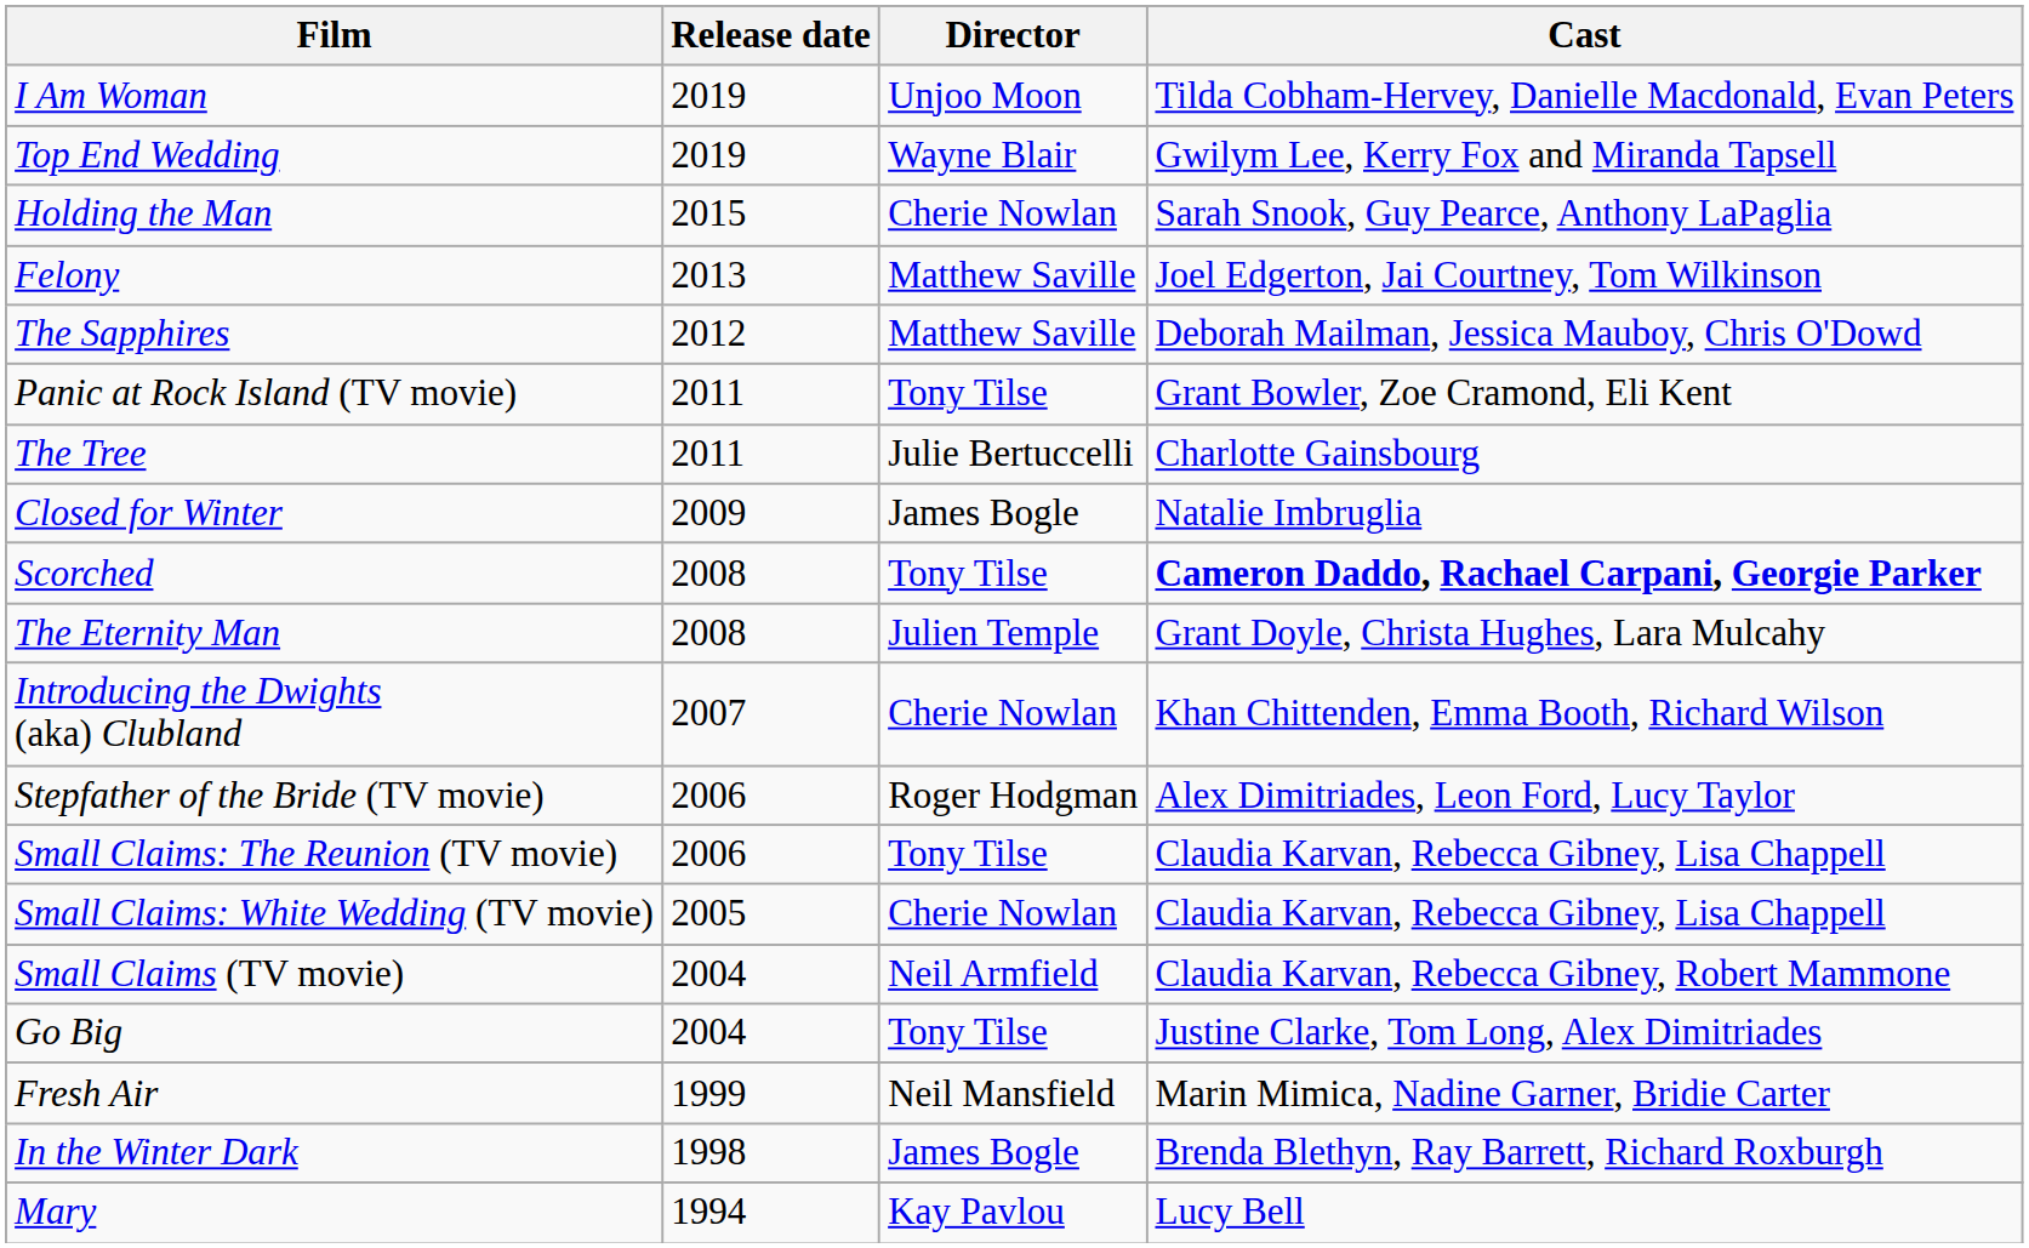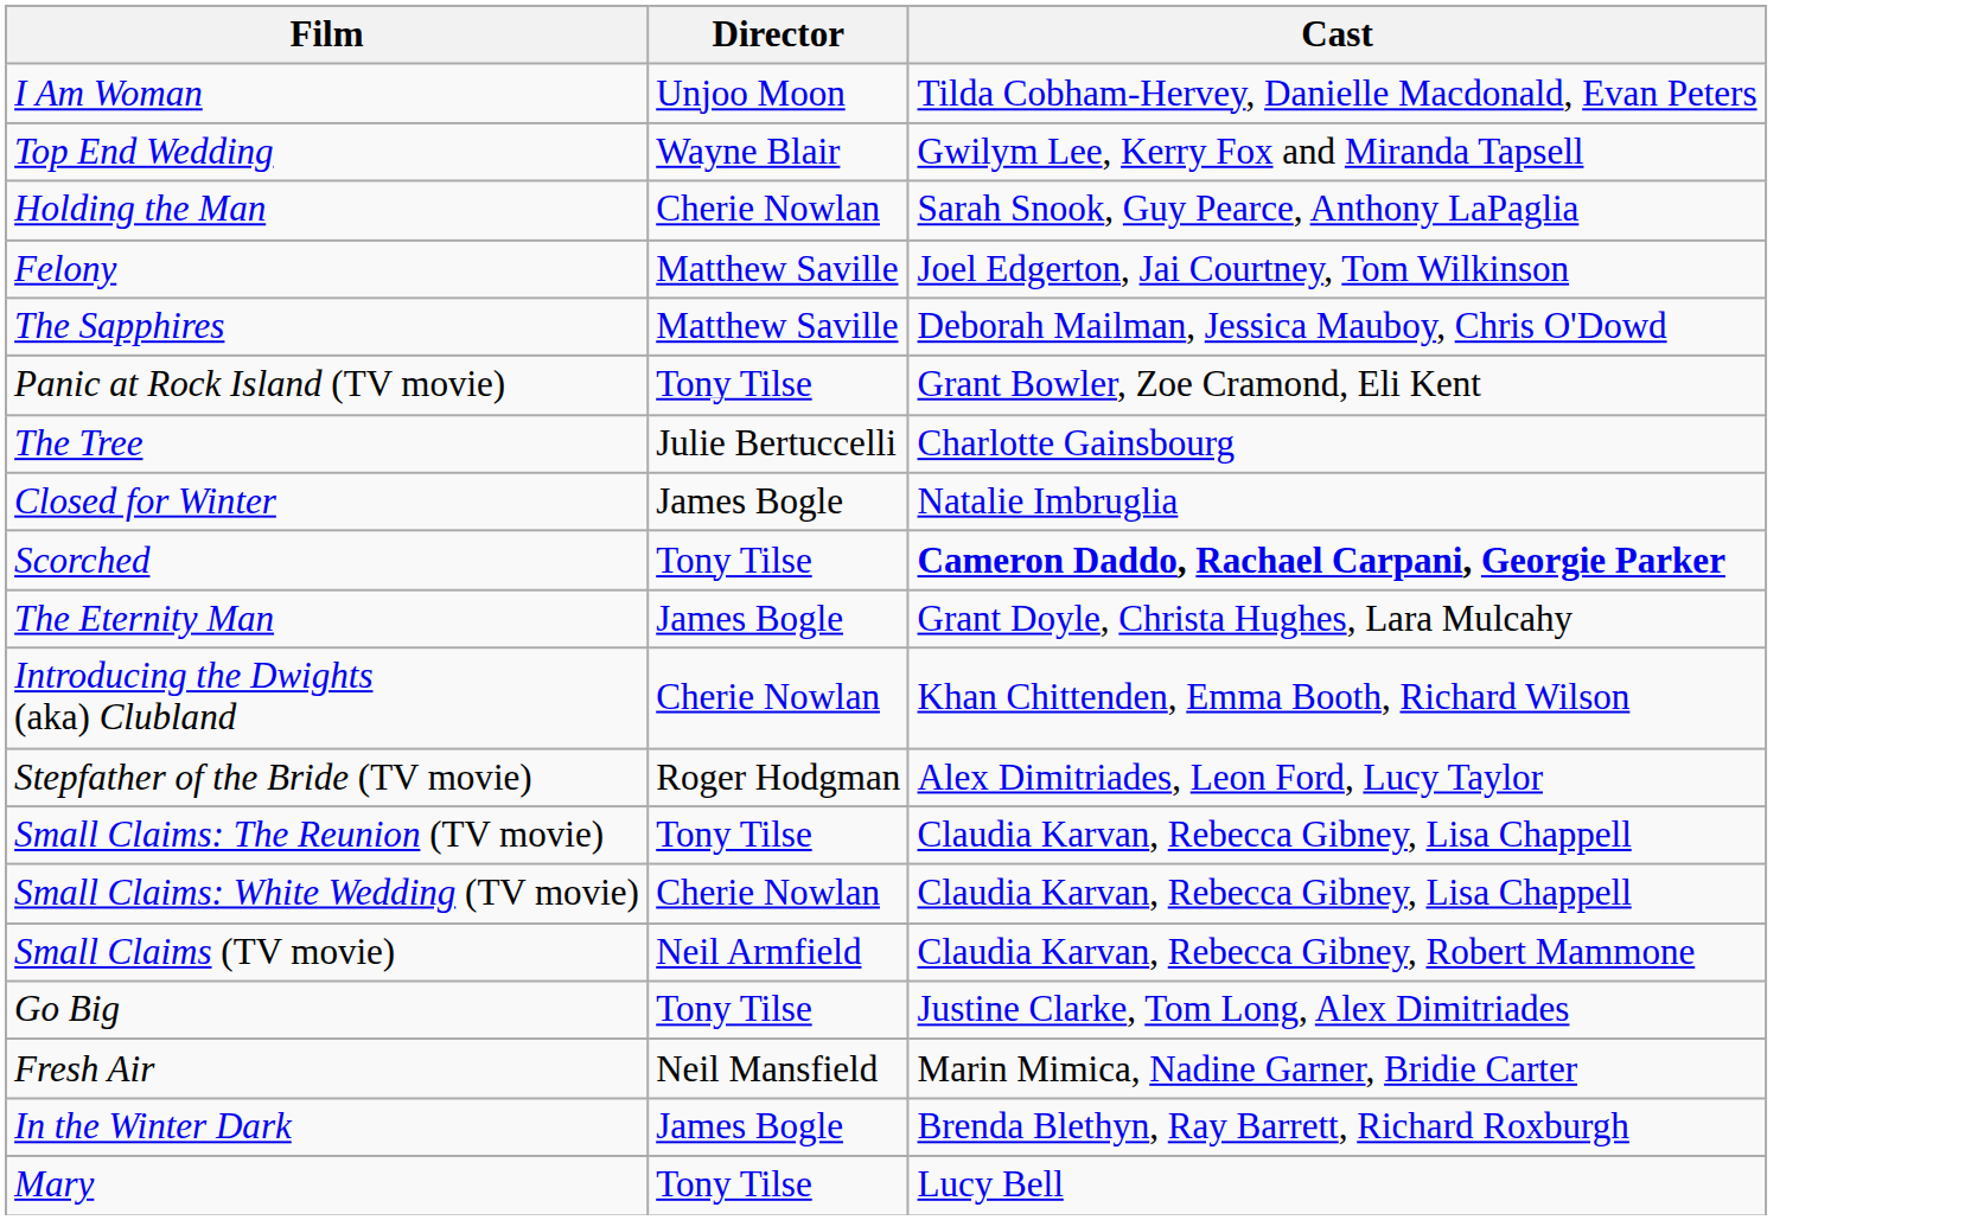- column: Release date | 2019 | 2019 | 2015 | 2013 | 2012 | 2011 | 2011 | 2009 | 2008 | 2008 | 2007 | 2006 | 2006 | 2005 | 2004 | 2004 | 1999 | 1998 | 1994
The Eternity Man | Director: Julien Temple -> James Bogle
Mary | Director: Kay Pavlou -> Tony Tilse
